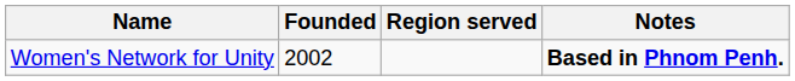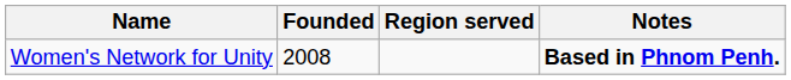Women's Network for Unity | Founded: 2002 -> 2008
